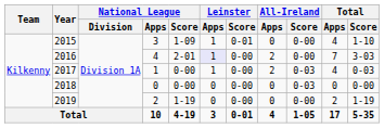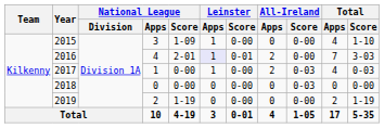2015 | Leinster / Score: 0-01 -> 0-00
2016 | Leinster / Score: 0-00 -> 0-01
